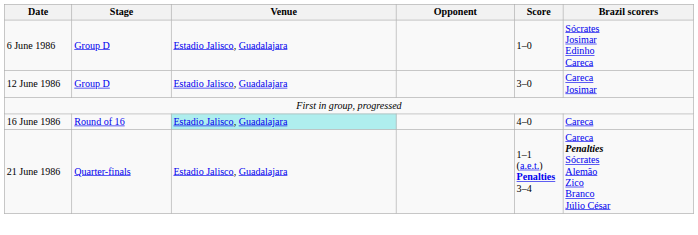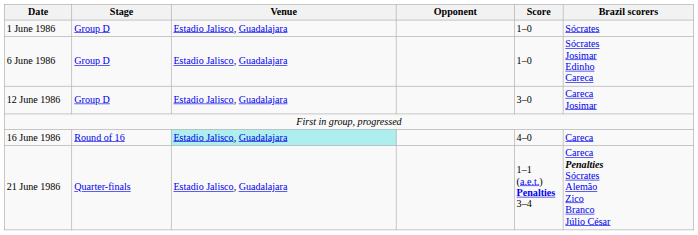+ row: 1 June 1986 | Group D | Estadio Jalisco, Guadalajara | 1–0 | Sócrates
